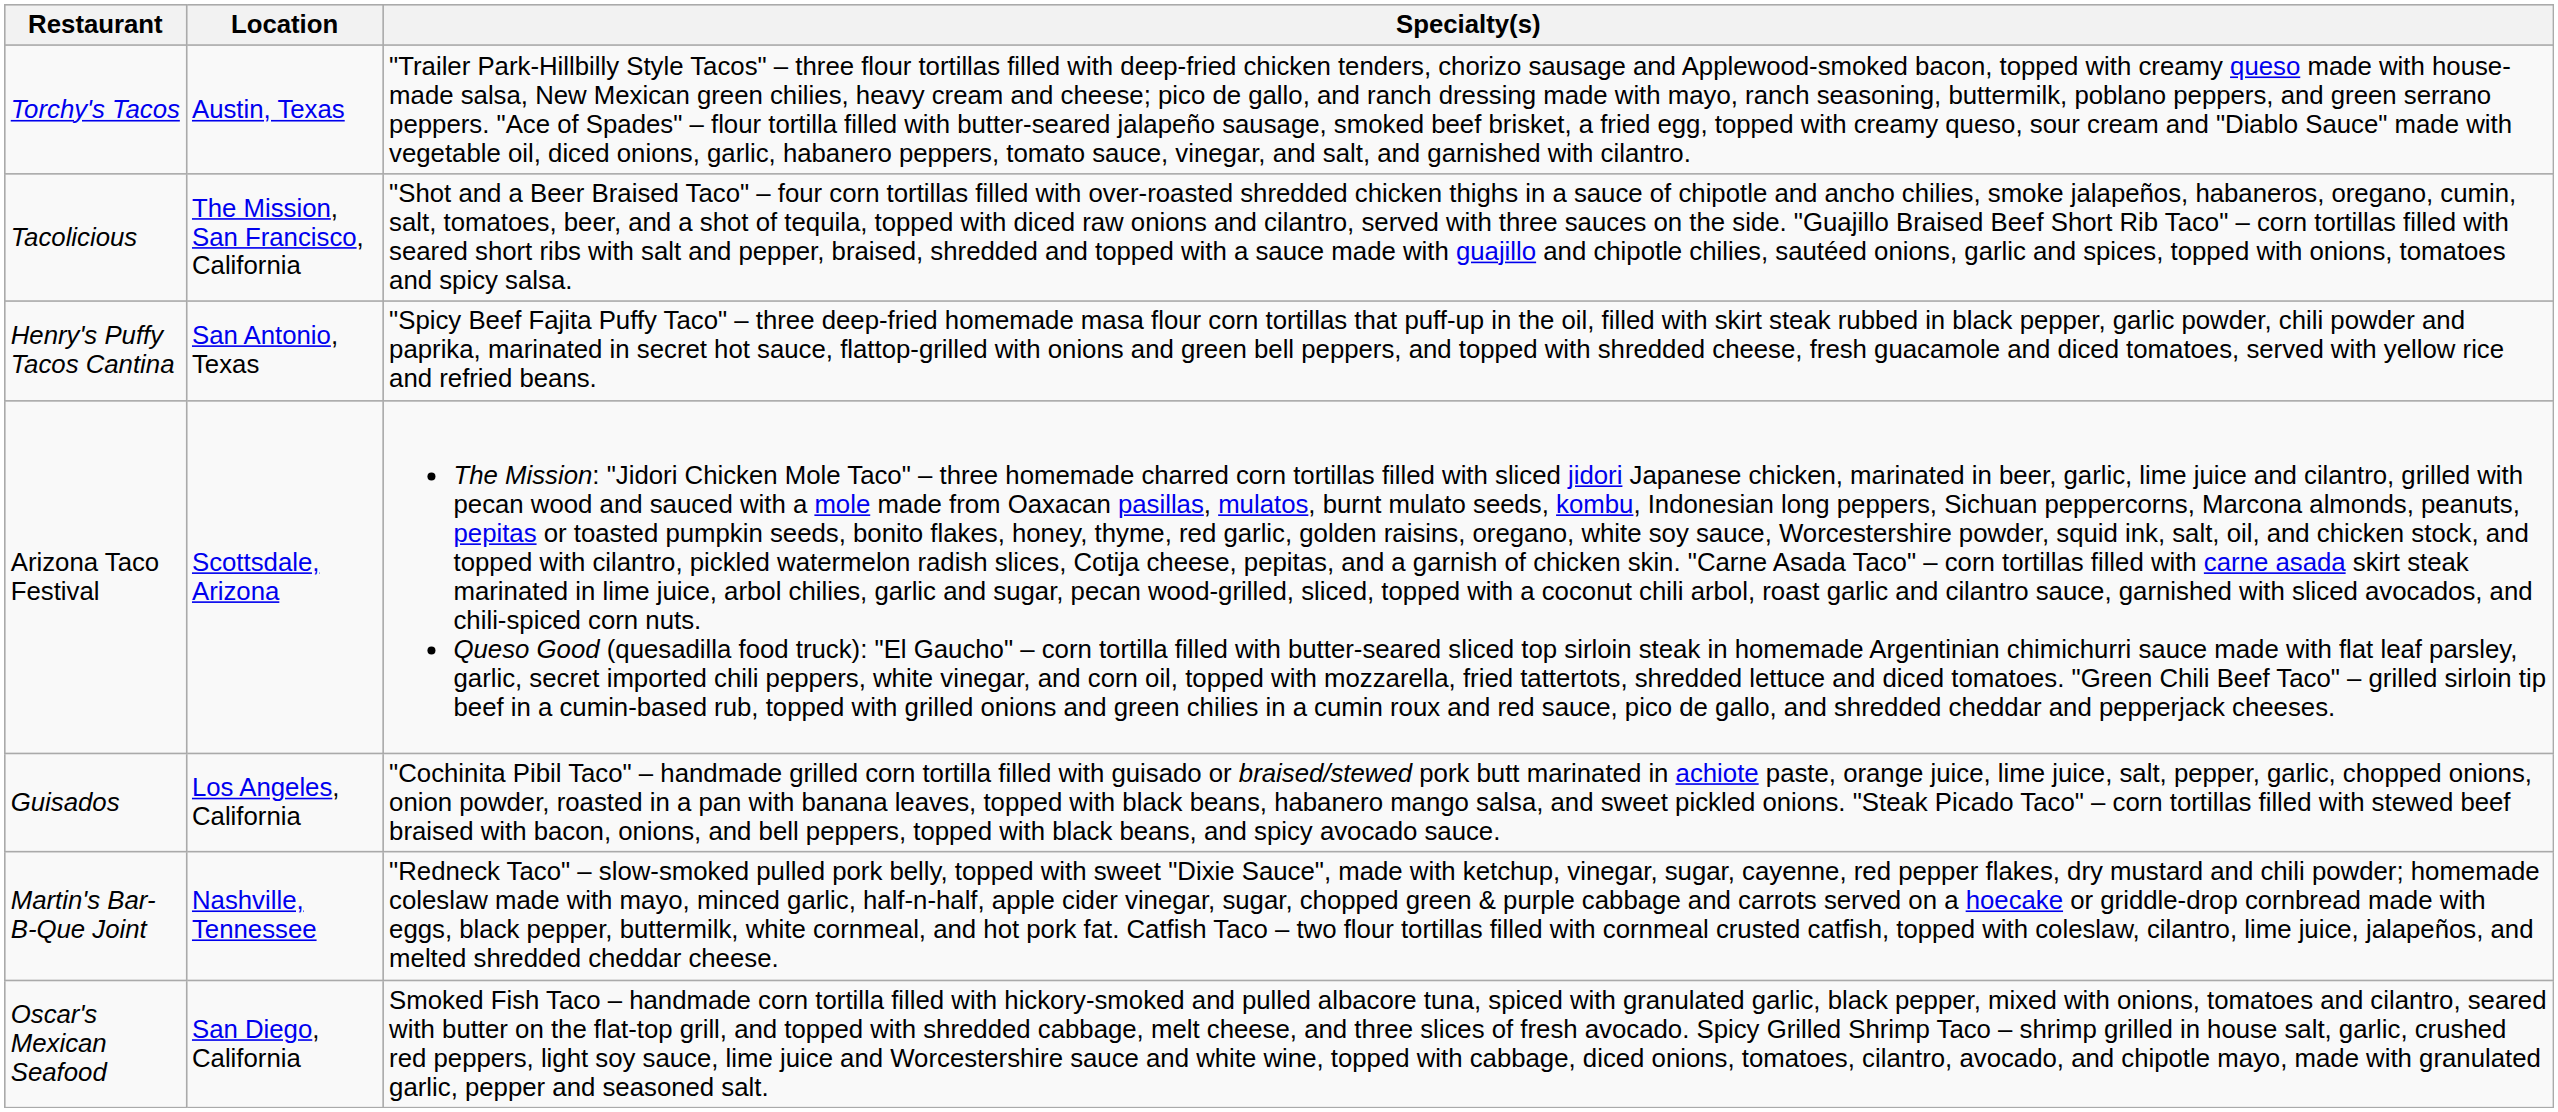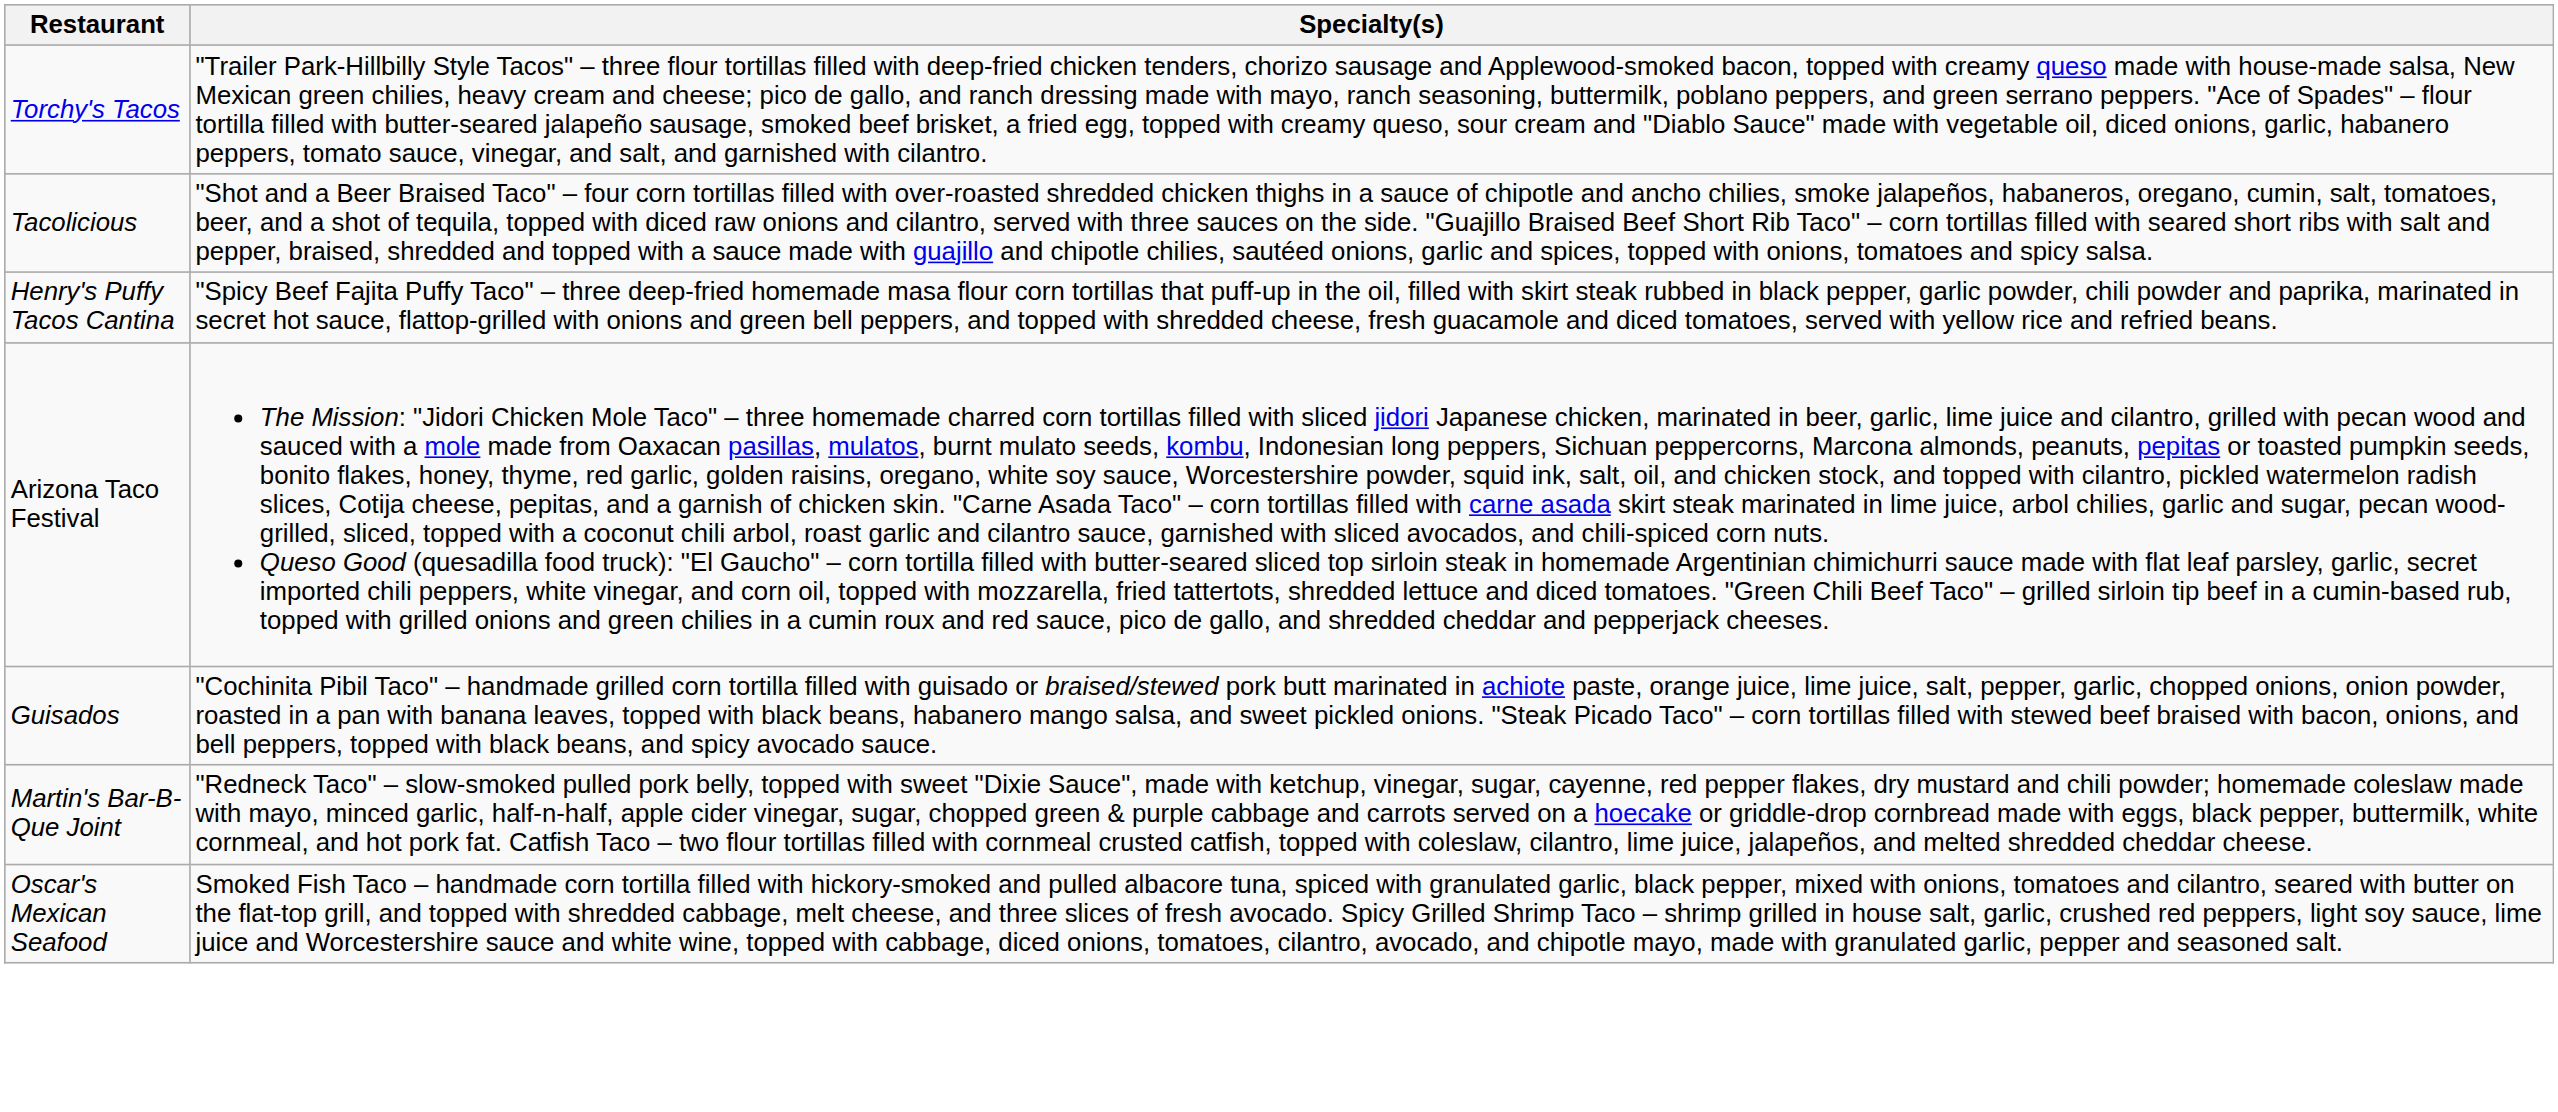- column: Location | Austin, Texas | The Mission, San Francisco, California | San Antonio, Texas | Scottsdale, Arizona | Los Angeles, California | Nashville, Tennessee | San Diego, California
